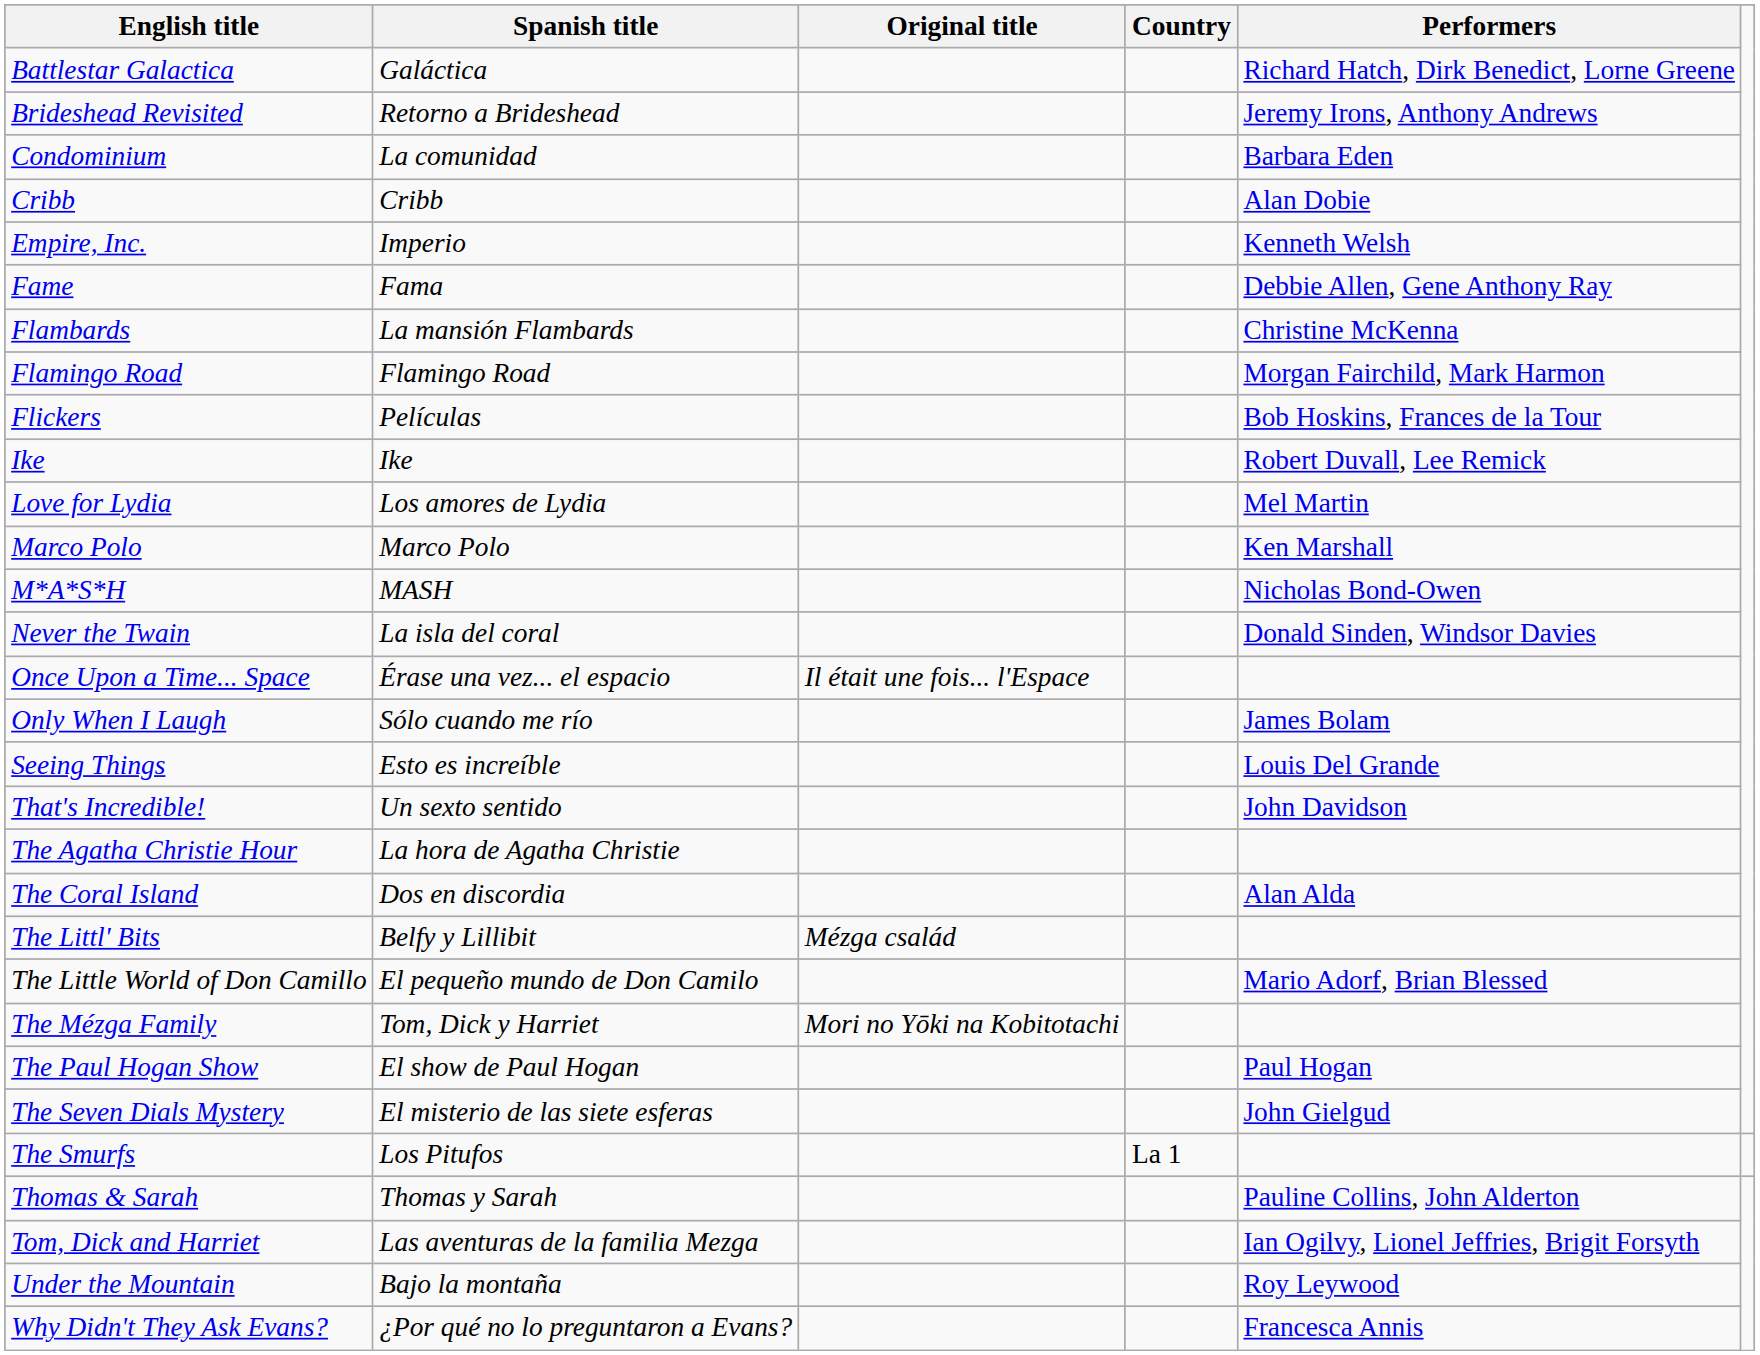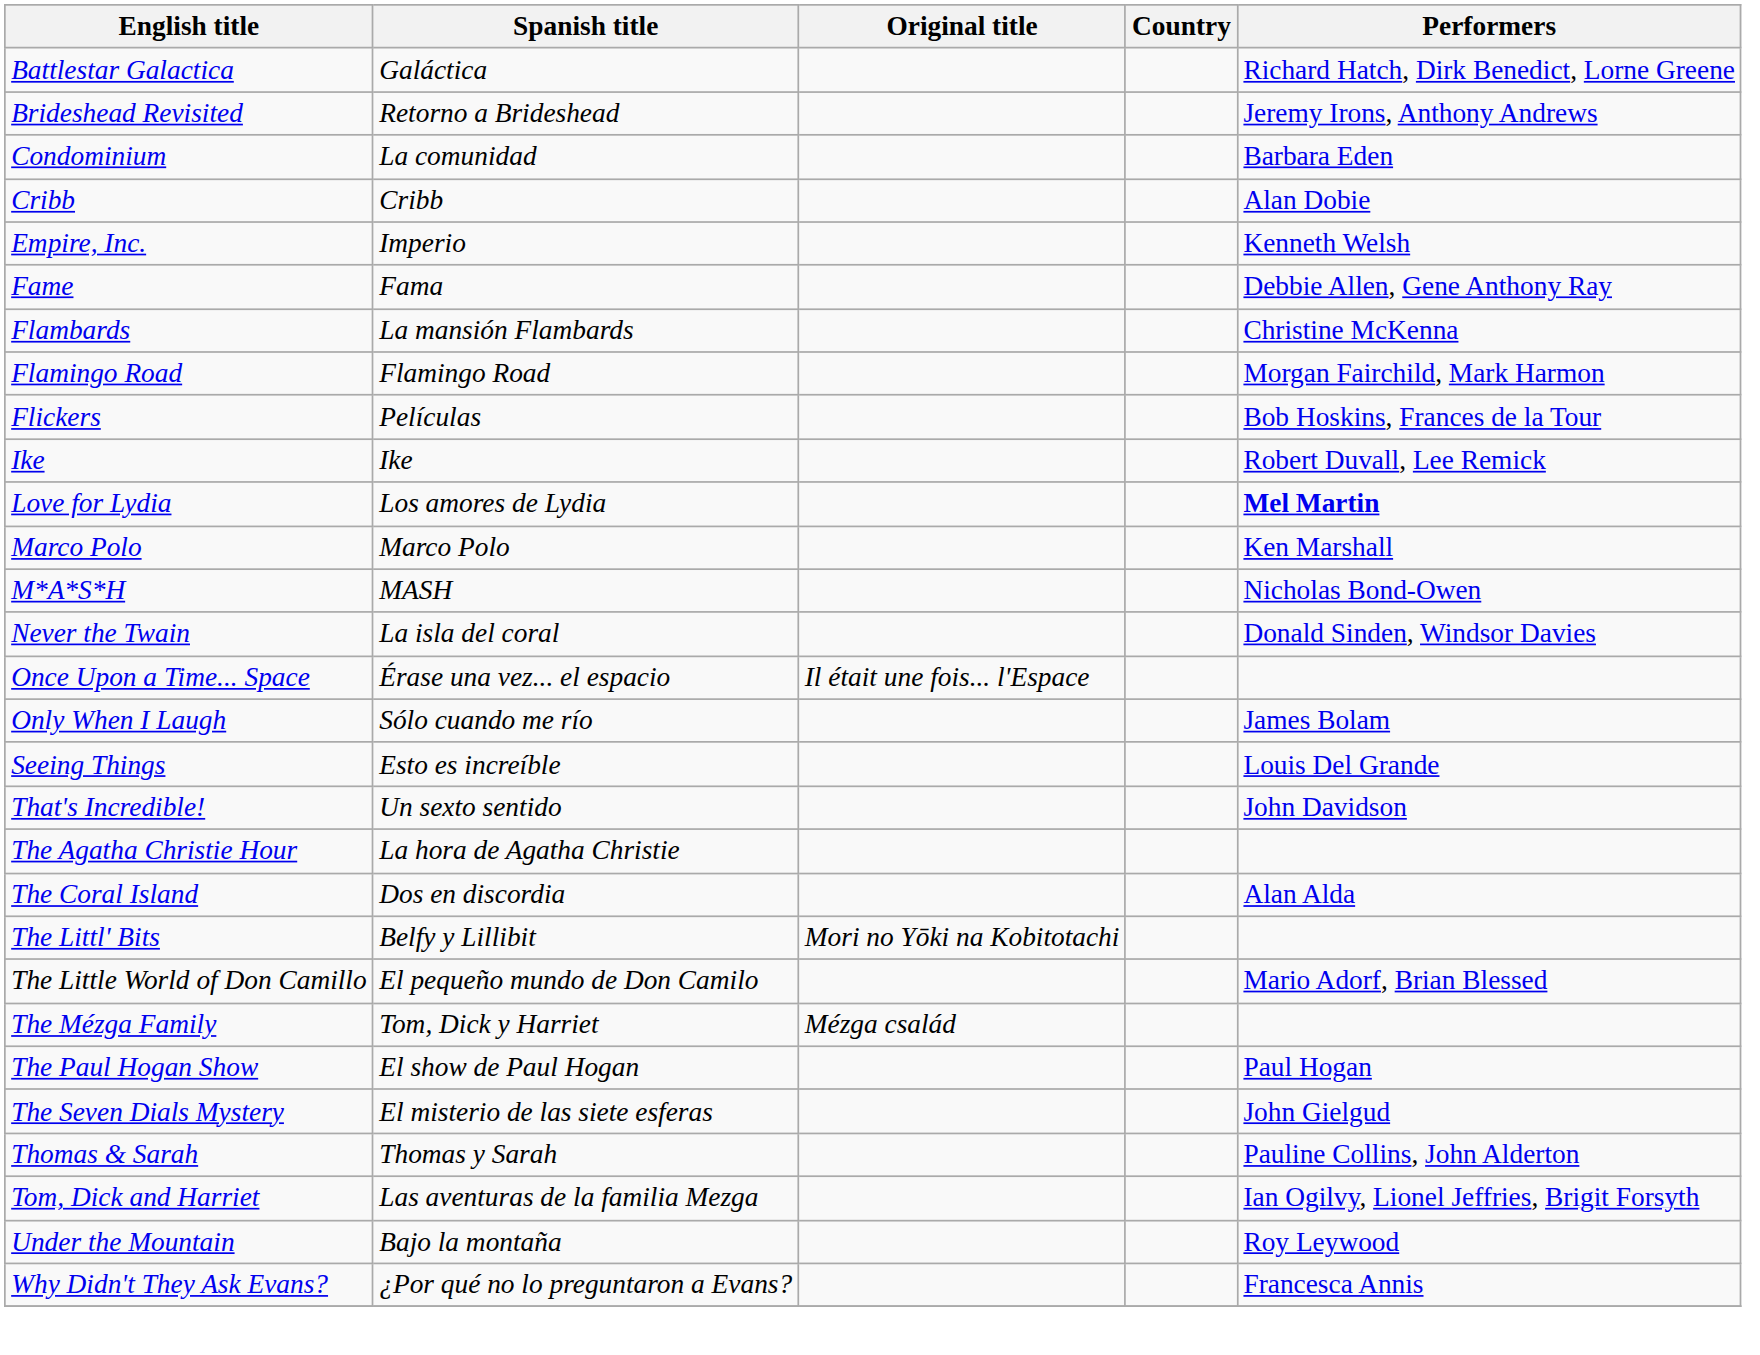Love for Lydia | Performers: normal -> bold
The Littl' Bits | Original title: Mézga család -> Mori no Yōki na Kobitotachi
The Mézga Family | Original title: Mori no Yōki na Kobitotachi -> Mézga család
- row: The Smurfs | Los Pitufos | La 1
